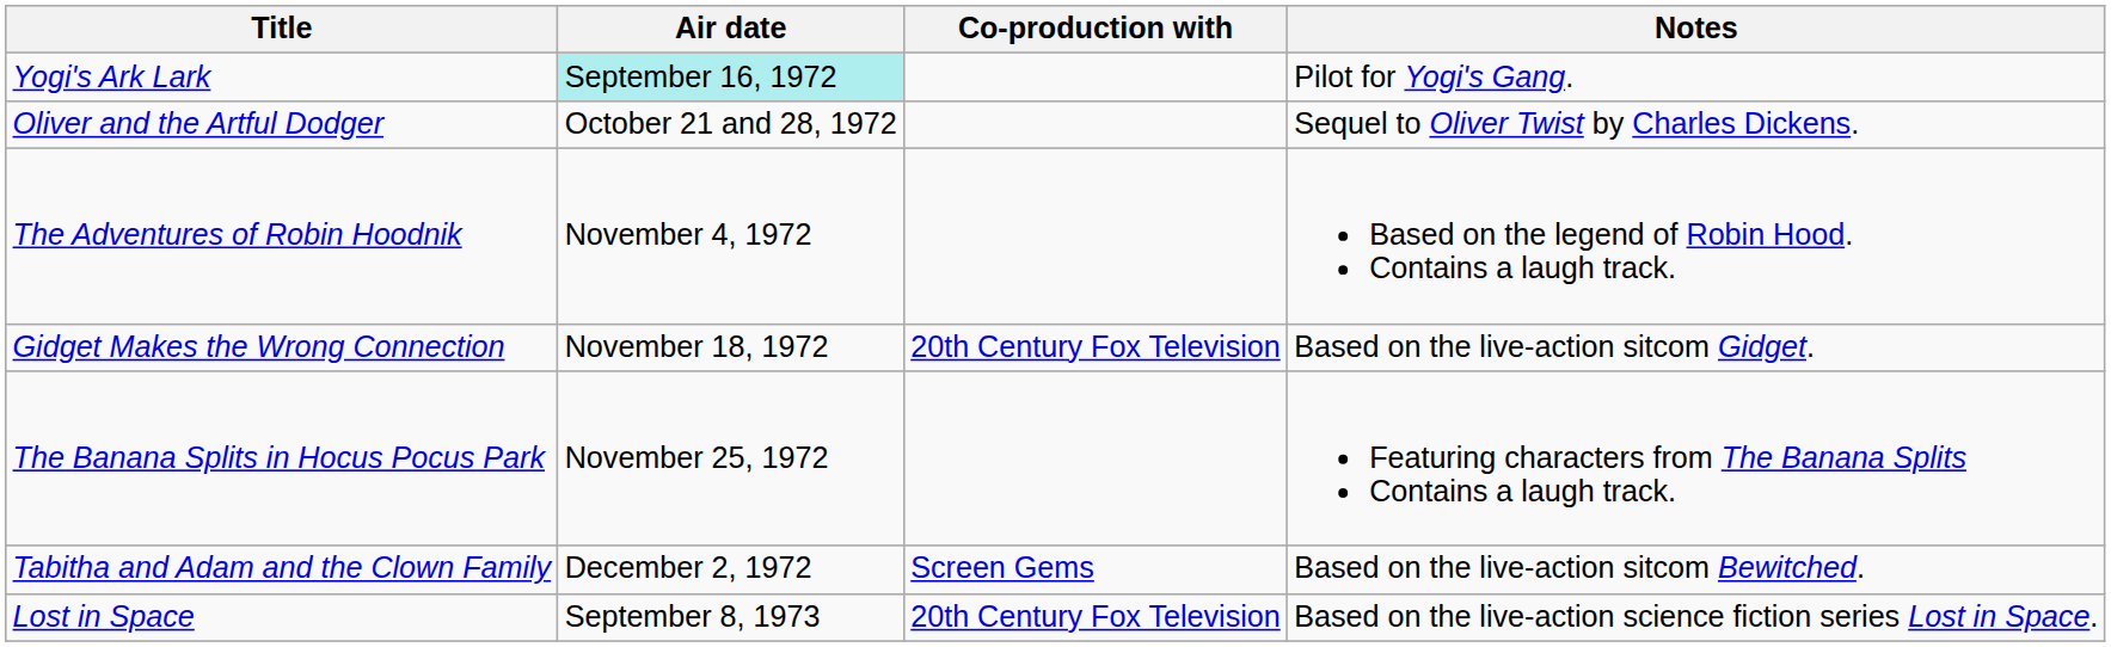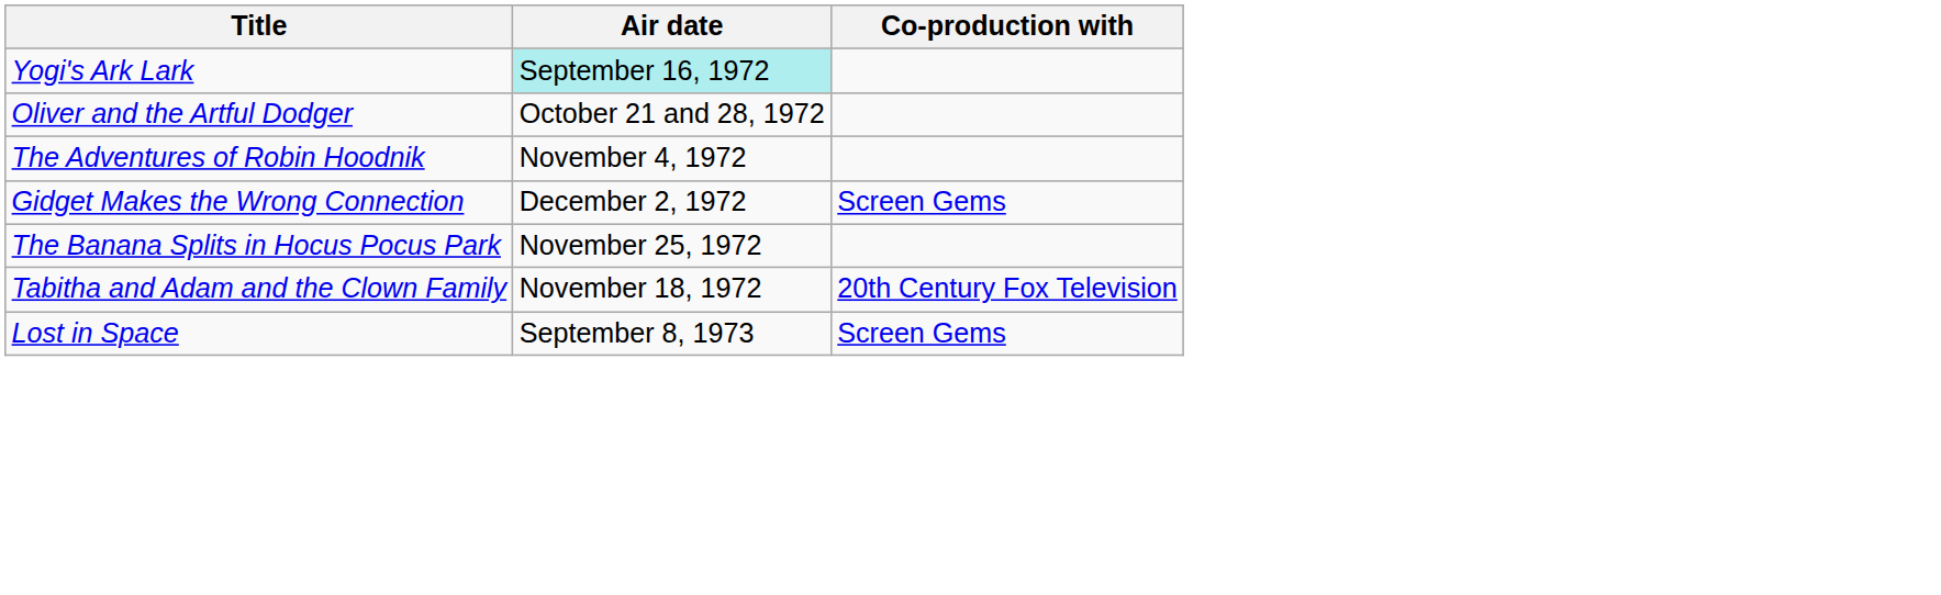- column: Notes | Pilot for Yogi's Gang. | Sequel to Oliver Twist by Charles Dickens. | Based on the legend of Robin Hood. Contains a laugh track. | Based on the live-action sitcom Gidget. | Featuring characters from The Banana Splits Contains a laugh track. | Based on the live-action sitcom Bewitched. | Based on the live-action science fiction series Lost in Space.
Gidget Makes the Wrong Connection | Air date: November 18, 1972 -> December 2, 1972
Gidget Makes the Wrong Connection | Co-production with: 20th Century Fox Television -> Screen Gems
Tabitha and Adam and the Clown Family | Air date: December 2, 1972 -> November 18, 1972
Tabitha and Adam and the Clown Family | Co-production with: Screen Gems -> 20th Century Fox Television
Lost in Space | Co-production with: 20th Century Fox Television -> Screen Gems
